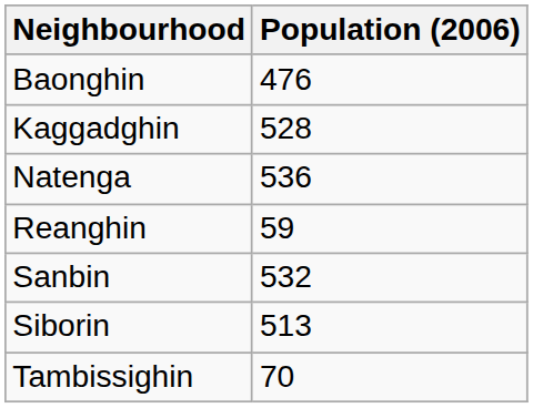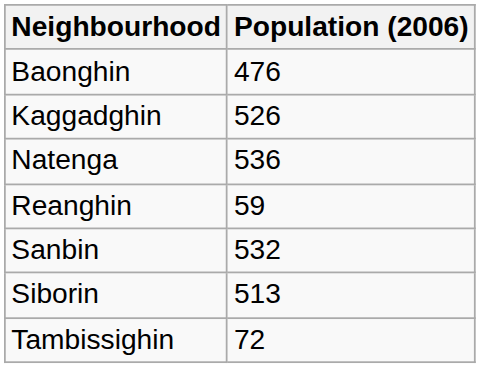Kaggadghin | Population (2006): 528 -> 526
Tambissighin | Population (2006): 70 -> 72
